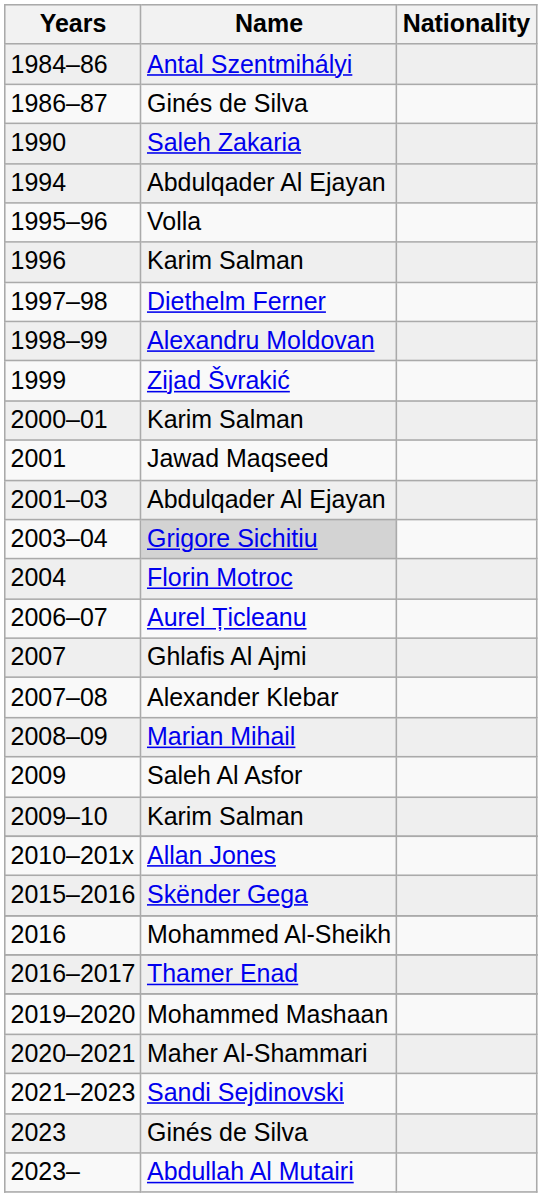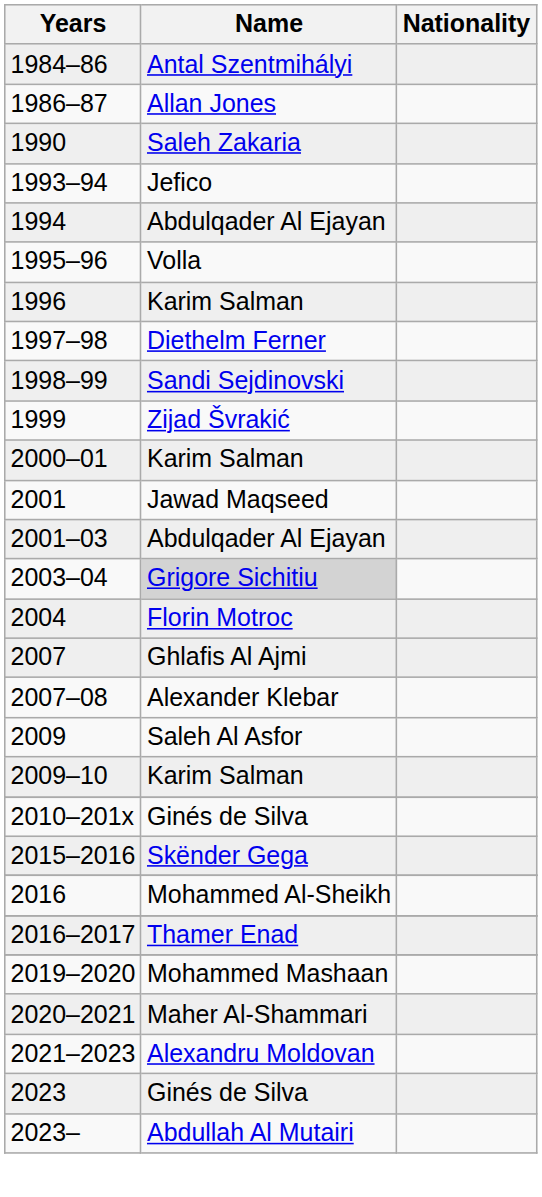1986–87 | Name: Ginés de Silva -> Allan Jones
+ row: 1993–94 | Jefico
1998–99 | Name: Alexandru Moldovan -> Sandi Sejdinovski
- row: 2006–07 | Aurel Țicleanu
- row: 2008–09 | Marian Mihail
2010–201x | Name: Allan Jones -> Ginés de Silva
2021–2023 | Name: Sandi Sejdinovski -> Alexandru Moldovan
